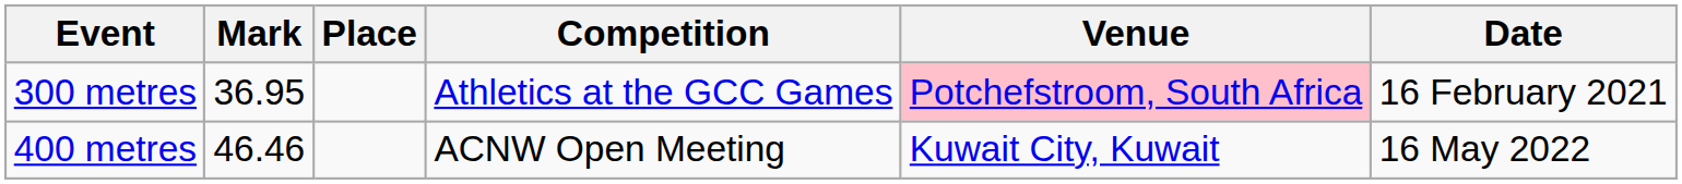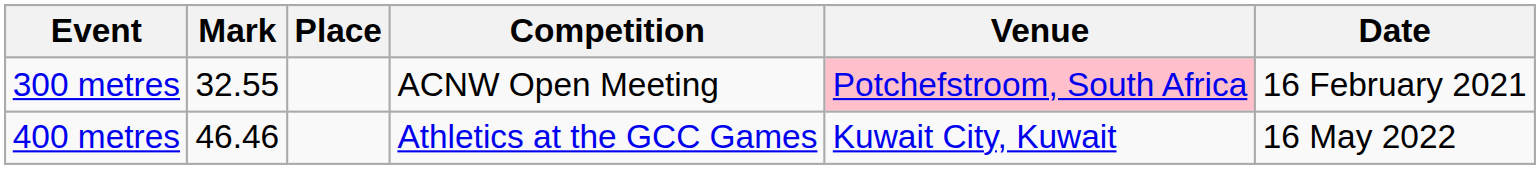300 metres | Mark: 36.95 -> 32.55
300 metres | Competition: Athletics at the GCC Games -> ACNW Open Meeting
400 metres | Competition: ACNW Open Meeting -> Athletics at the GCC Games
